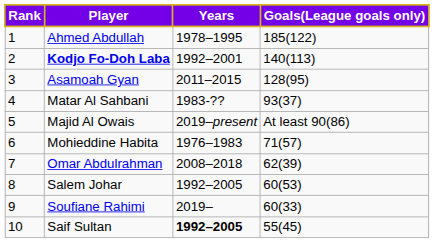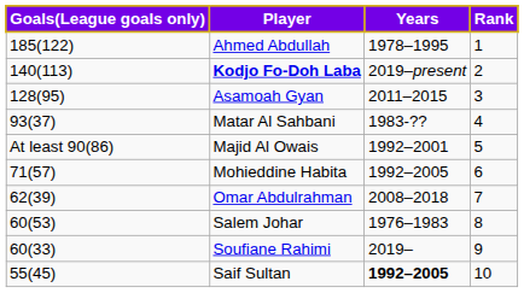columns swapped: Rank <-> Goals(League goals only)
Kodjo Fo-Doh Laba | Years: 1992–2001 -> 2019–present
Majid Al Owais | Years: 2019–present -> 1992–2001
Mohieddine Habita | Years: 1976–1983 -> 1992–2005
Salem Johar | Years: 1992–2005 -> 1976–1983
